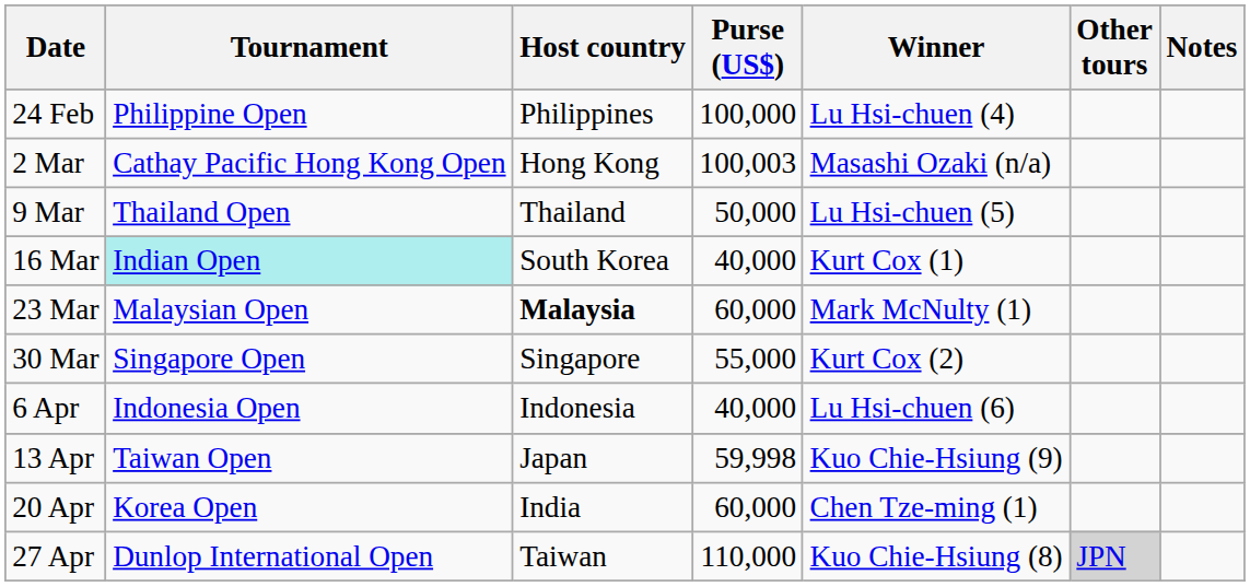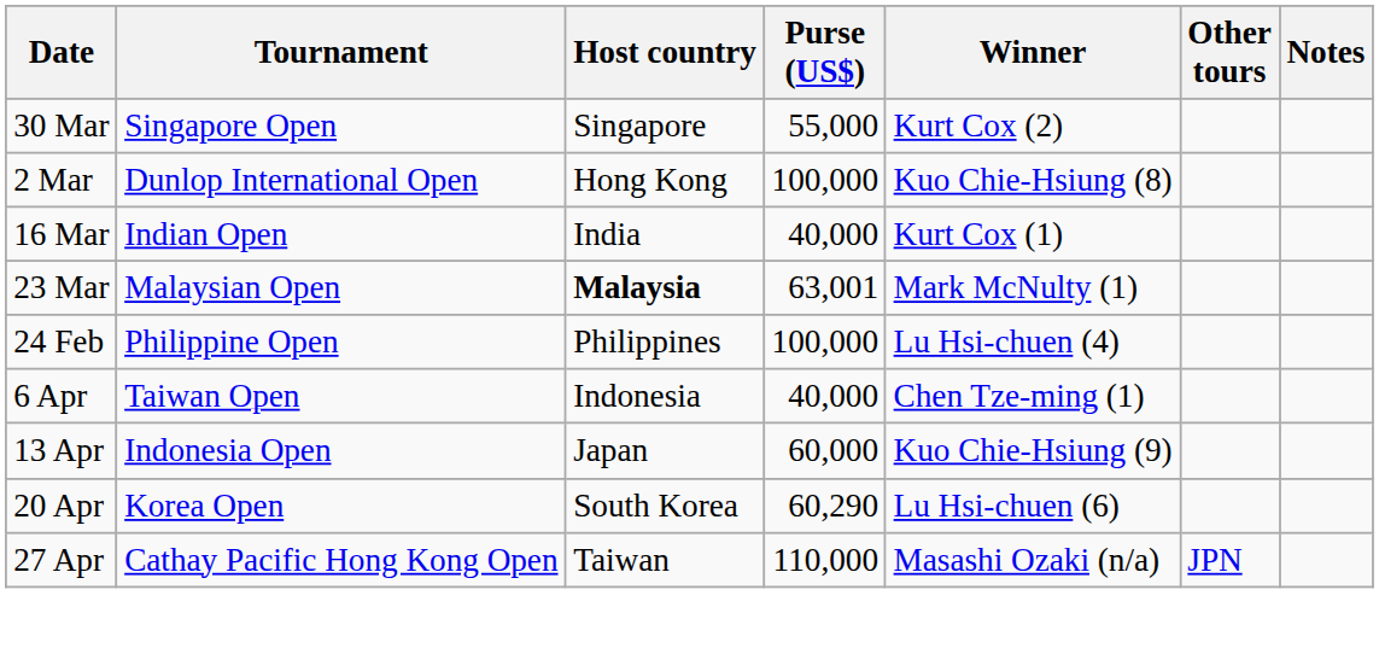rows swapped: 24 Feb <-> 30 Mar
2 Mar | Tournament: Cathay Pacific Hong Kong Open -> Dunlop International Open
2 Mar | Purse (US$): 100,003 -> 100,000
2 Mar | Winner: Masashi Ozaki (n/a) -> Kuo Chie-Hsiung (8)
- row: 9 Mar | Thailand Open | Thailand | 50,000 | Lu Hsi-chuen (5)
16 Mar | Tournament: paleturquoise background -> no background
16 Mar | Host country: South Korea -> India
23 Mar | Purse (US$): 60,000 -> 63,001
6 Apr | Tournament: Indonesia Open -> Taiwan Open
6 Apr | Winner: Lu Hsi-chuen (6) -> Chen Tze-ming (1)
13 Apr | Tournament: Taiwan Open -> Indonesia Open
13 Apr | Purse (US$): 59,998 -> 60,000
20 Apr | Host country: India -> South Korea
20 Apr | Purse (US$): 60,000 -> 60,290
20 Apr | Winner: Chen Tze-ming (1) -> Lu Hsi-chuen (6)
27 Apr | Tournament: Dunlop International Open -> Cathay Pacific Hong Kong Open
27 Apr | Winner: Kuo Chie-Hsiung (8) -> Masashi Ozaki (n/a)
27 Apr | Other tours: lightgrey background -> no background
